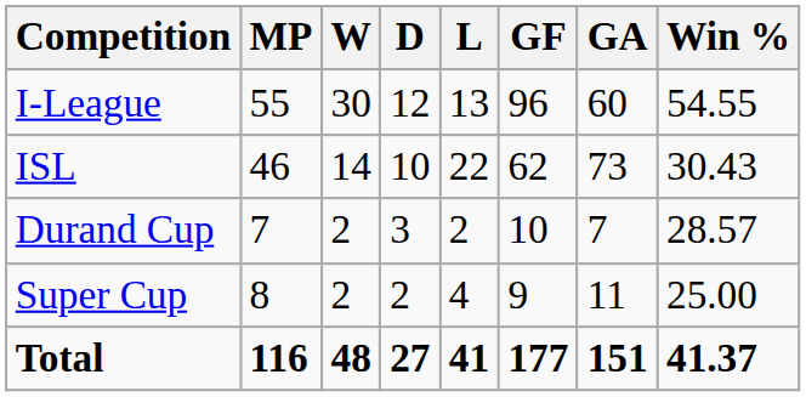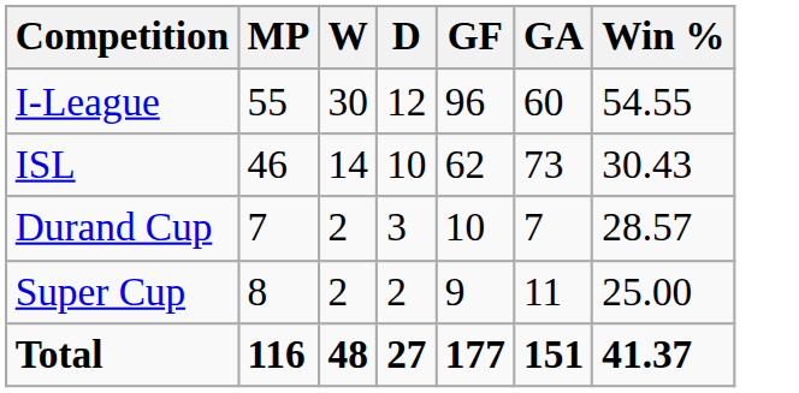- column: L | 13 | 22 | 2 | 4 | 41
